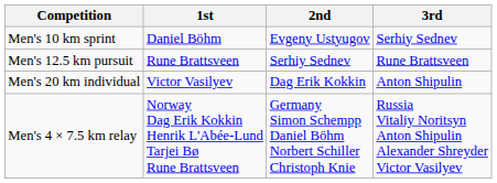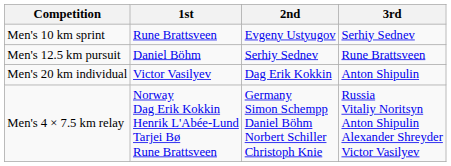Men's 10 km sprint | 1st: Daniel Böhm -> Rune Brattsveen
Men's 12.5 km pursuit | 1st: Rune Brattsveen -> Daniel Böhm
